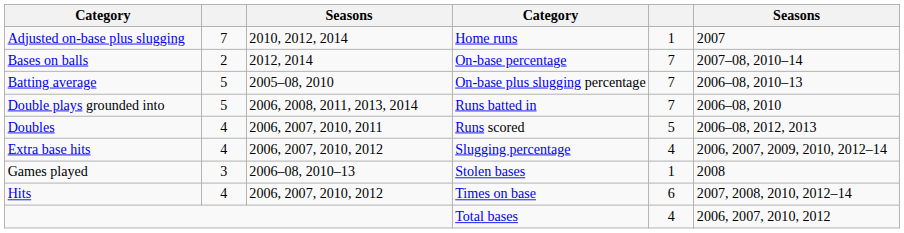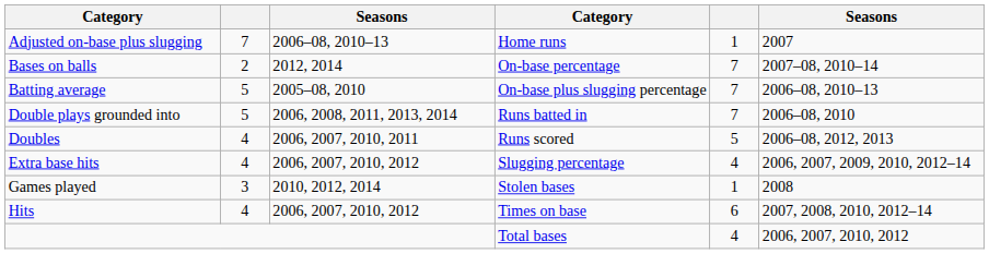Adjusted on-base plus slugging | column 3: 2010, 2012, 2014 -> 2006–08, 2010–13
Games played | column 3: 2006–08, 2010–13 -> 2010, 2012, 2014
